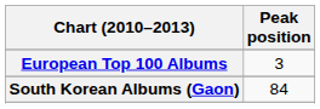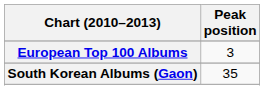South Korean Albums (Gaon) | Peak position: 84 -> 35
